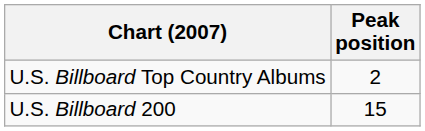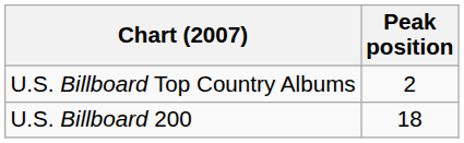U.S. Billboard 200 | Peak position: 15 -> 18
